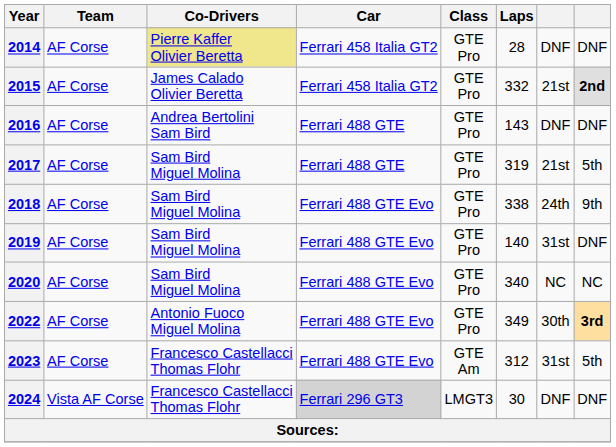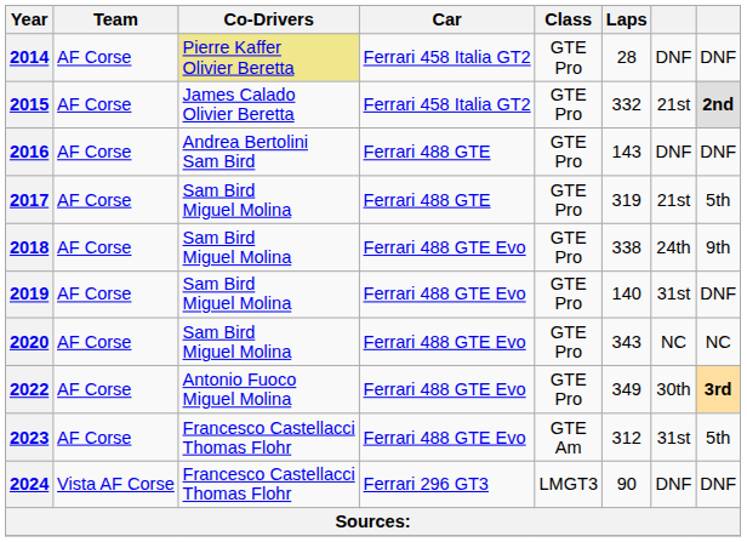2020 | Laps: 340 -> 343
2024 | Car: lightgrey background -> no background
2024 | Laps: 30 -> 90
